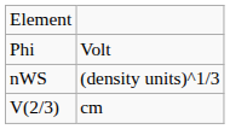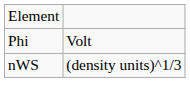- row: V(2/3) | cm
